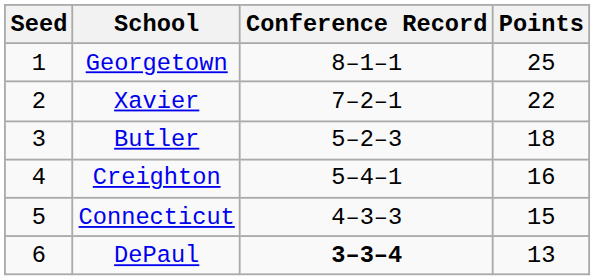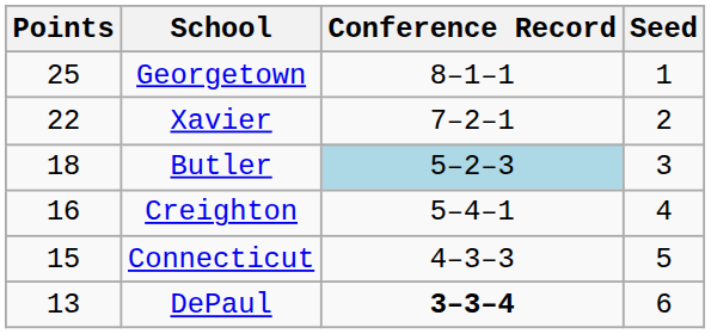columns swapped: Seed <-> Points
Butler | Conference Record: no background -> lightblue background
